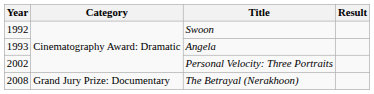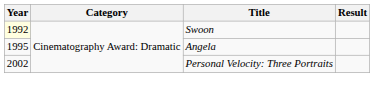Swoon | Year: no background -> lightyellow background
Angela | Year: 1993 -> 1995
- row: 2008 | Grand Jury Prize: Documentary | The Betrayal (Nerakhoon)
